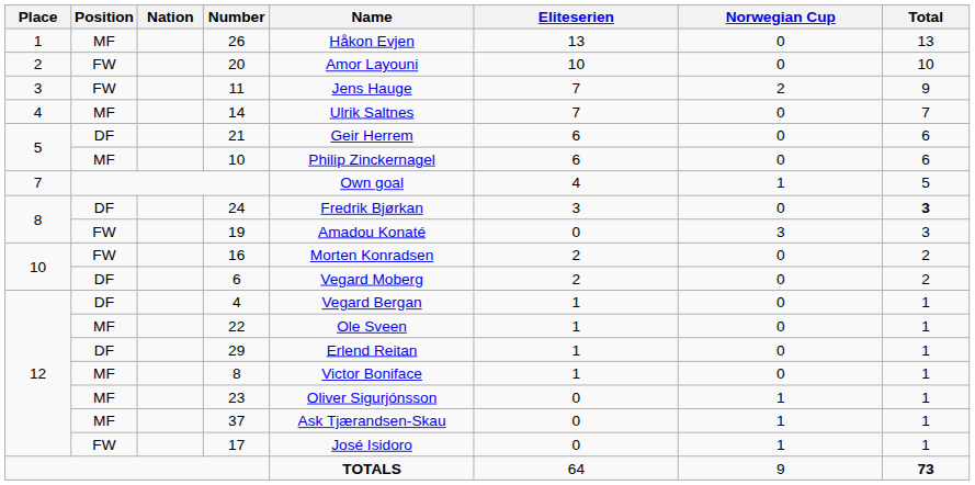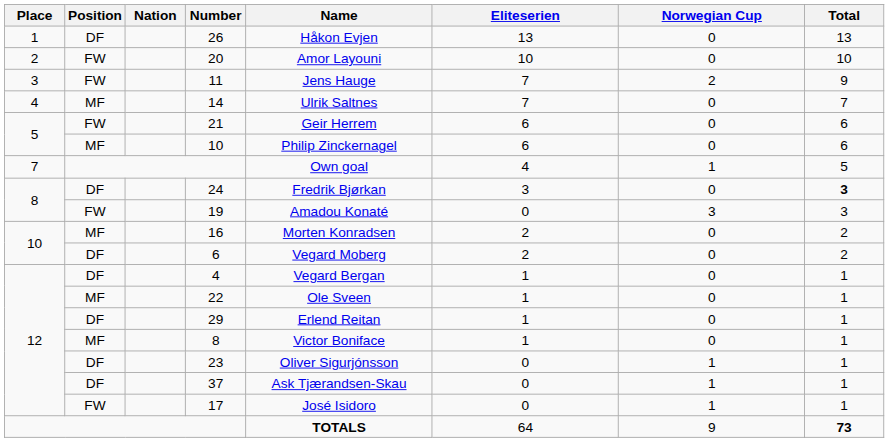26 | Position: MF -> DF
21 | Position: DF -> FW
16 | Position: FW -> MF
23 | Position: MF -> DF
37 | Position: MF -> DF
